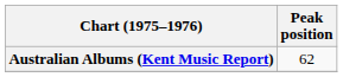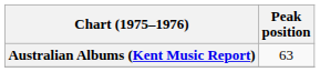Australian Albums (Kent Music Report) | Peak position: 62 -> 63
